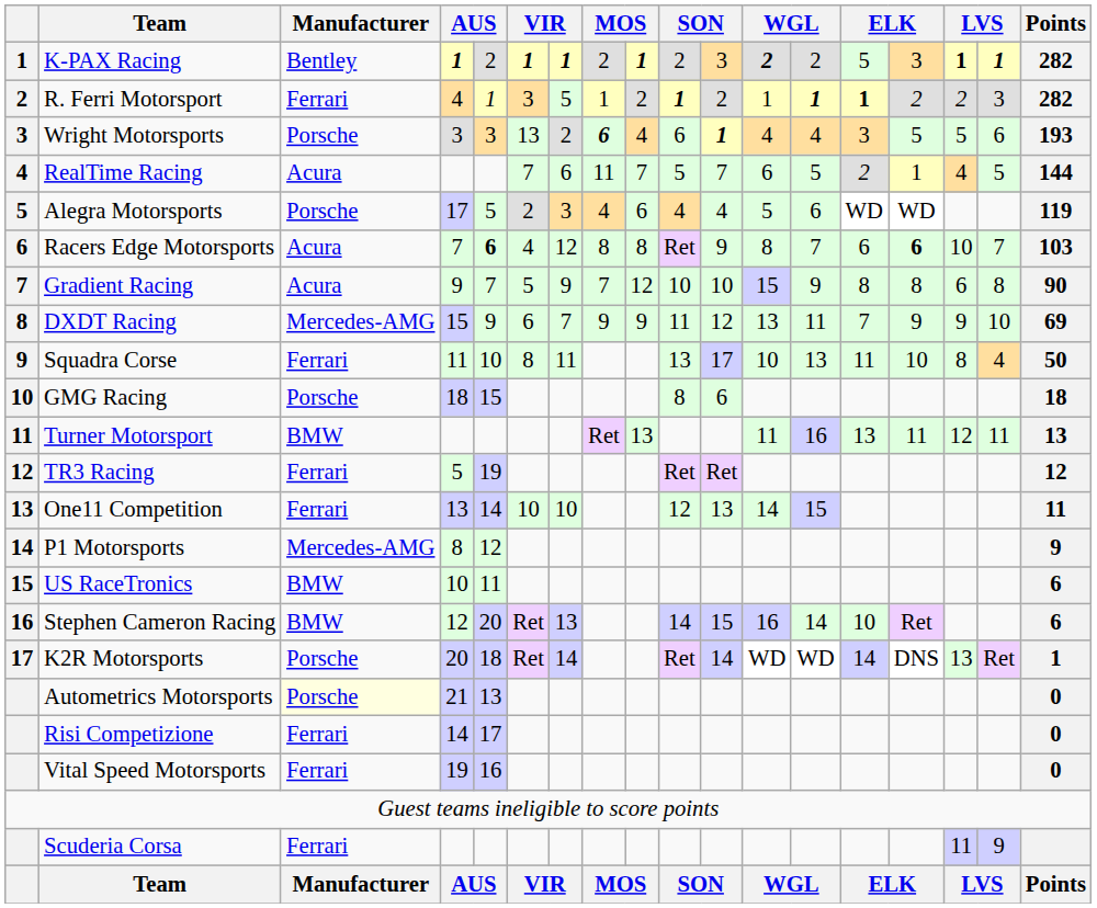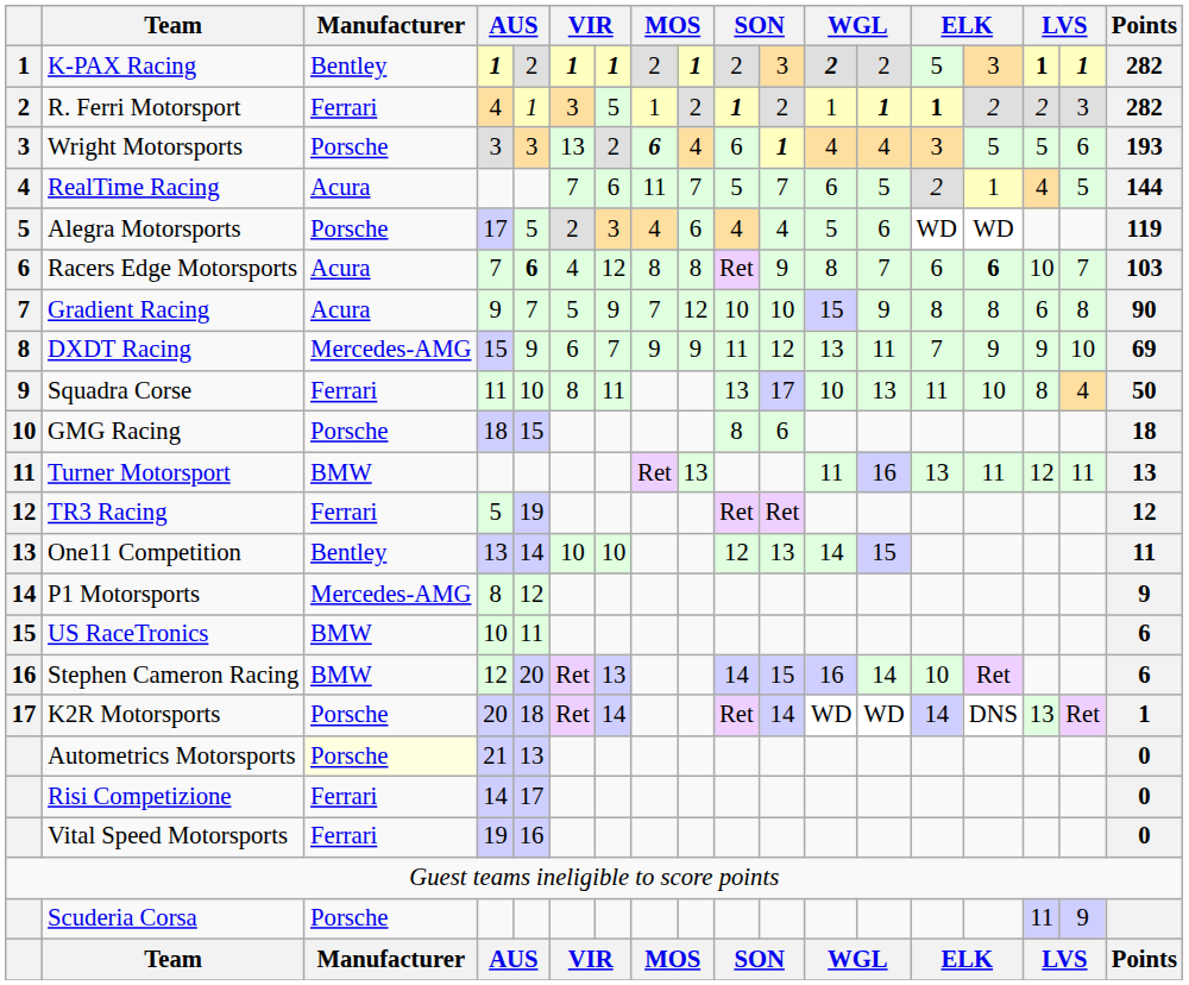One11 Competition | Manufacturer: Ferrari -> Bentley
Scuderia Corsa | Manufacturer: Ferrari -> Porsche
